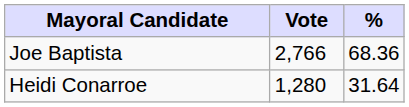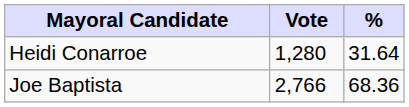rows swapped: Joe Baptista <-> Heidi Conarroe
